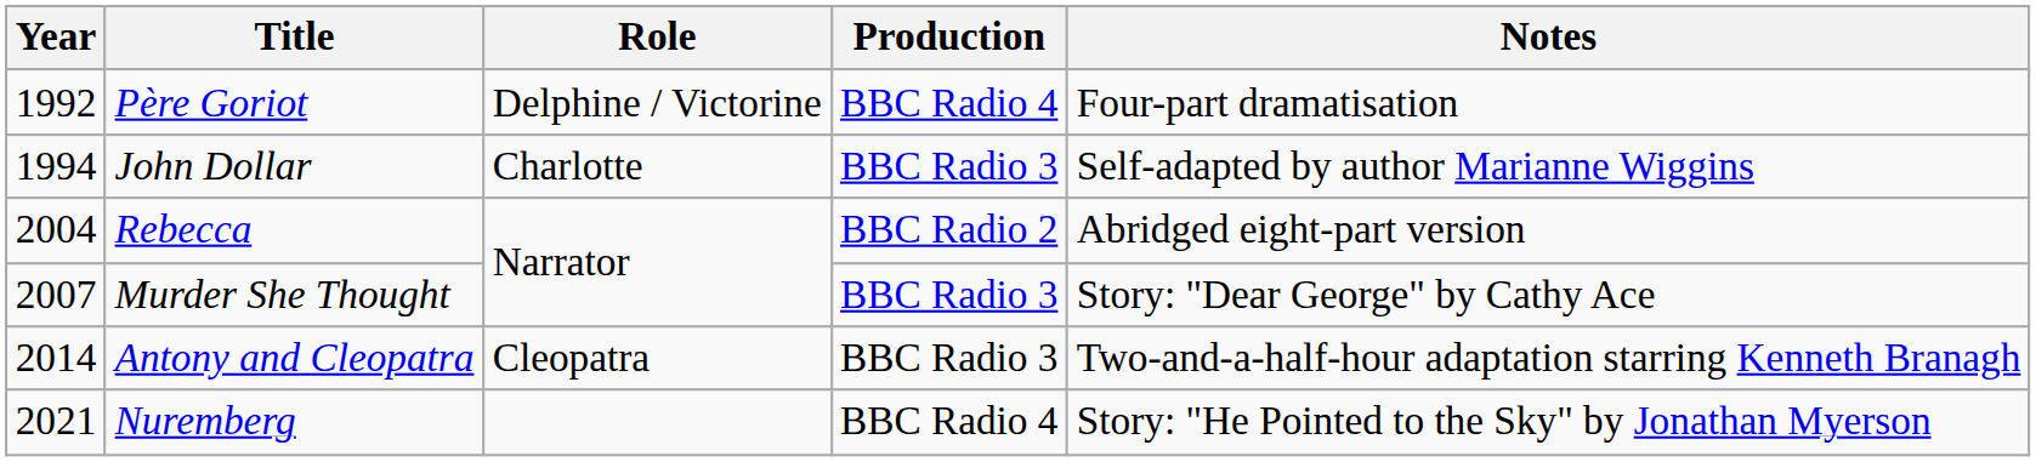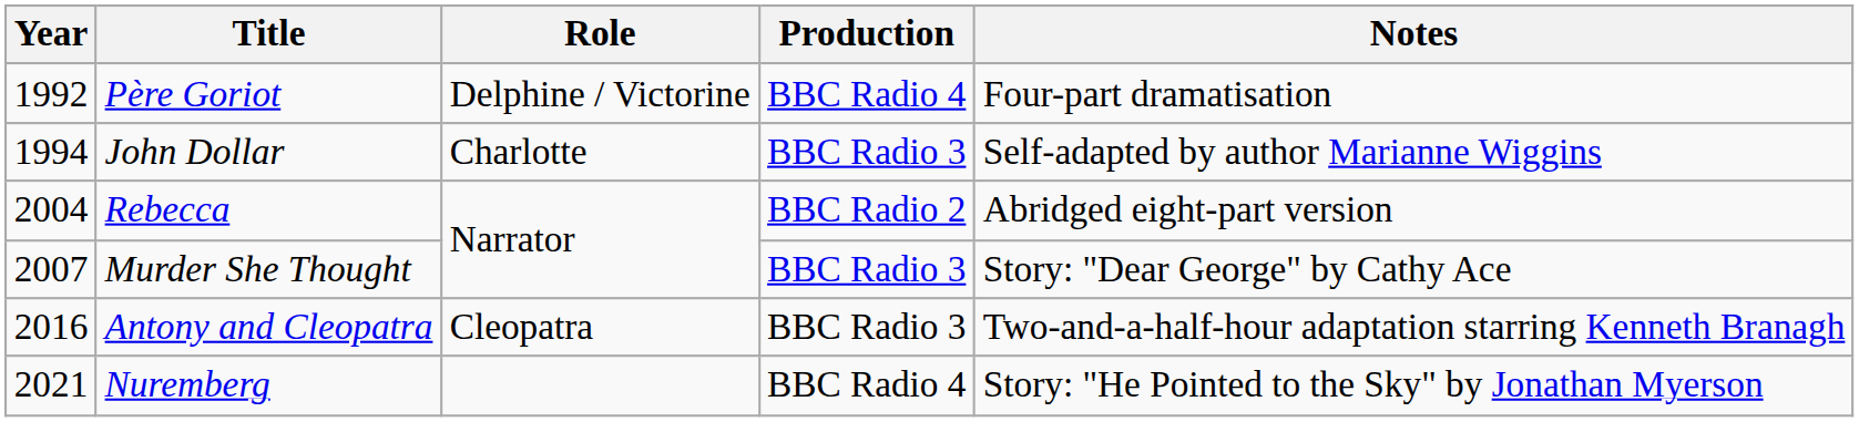Antony and Cleopatra | Year: 2014 -> 2016
